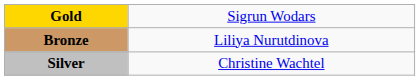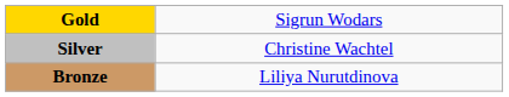rows swapped: Silver <-> Bronze
